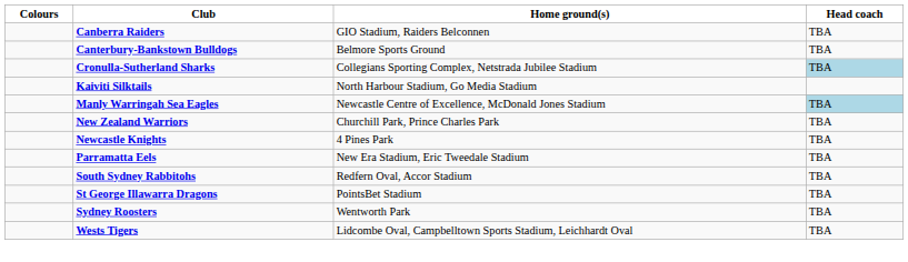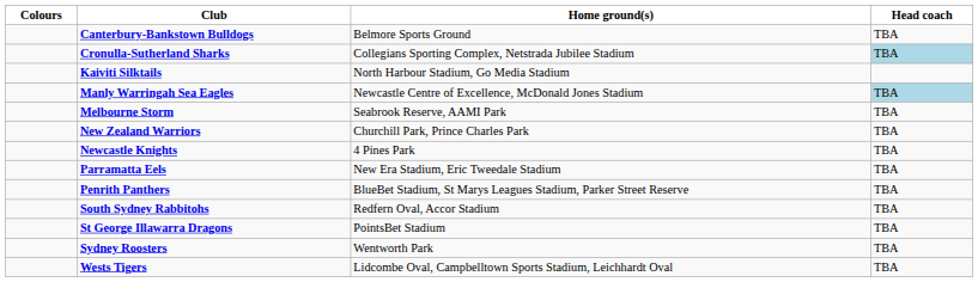- row: Canberra Raiders | GIO Stadium, Raiders Belconnen | TBA
+ row: Melbourne Storm | Seabrook Reserve, AAMI Park | TBA
+ row: Penrith Panthers | BlueBet Stadium, St Marys Leagues Stadium, Parker Street Reserve | TBA
